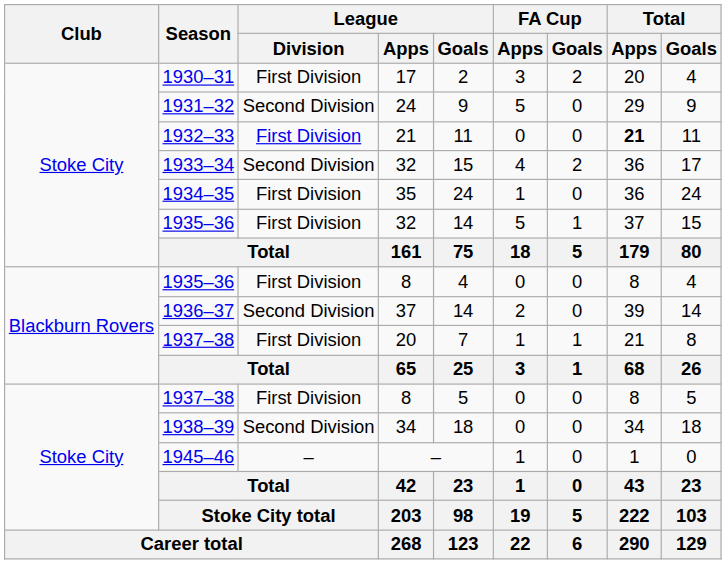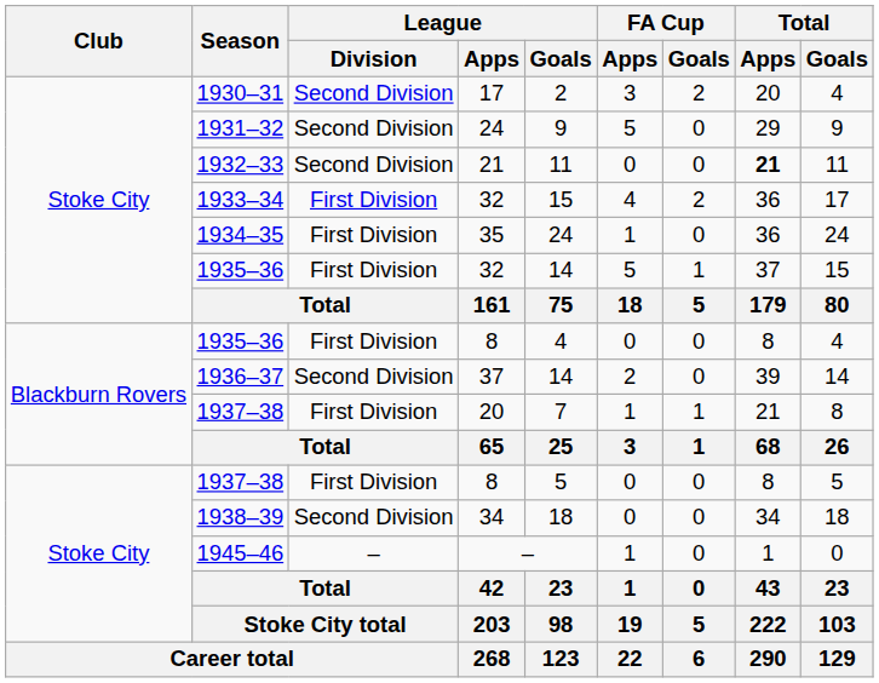1930–31 | League / Division: First Division -> Second Division
1932–33 | League / Division: First Division -> Second Division
1933–34 | League / Division: Second Division -> First Division
